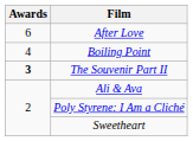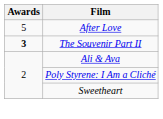After Love | Awards: 6 -> 5
- row: 4 | Boiling Point
